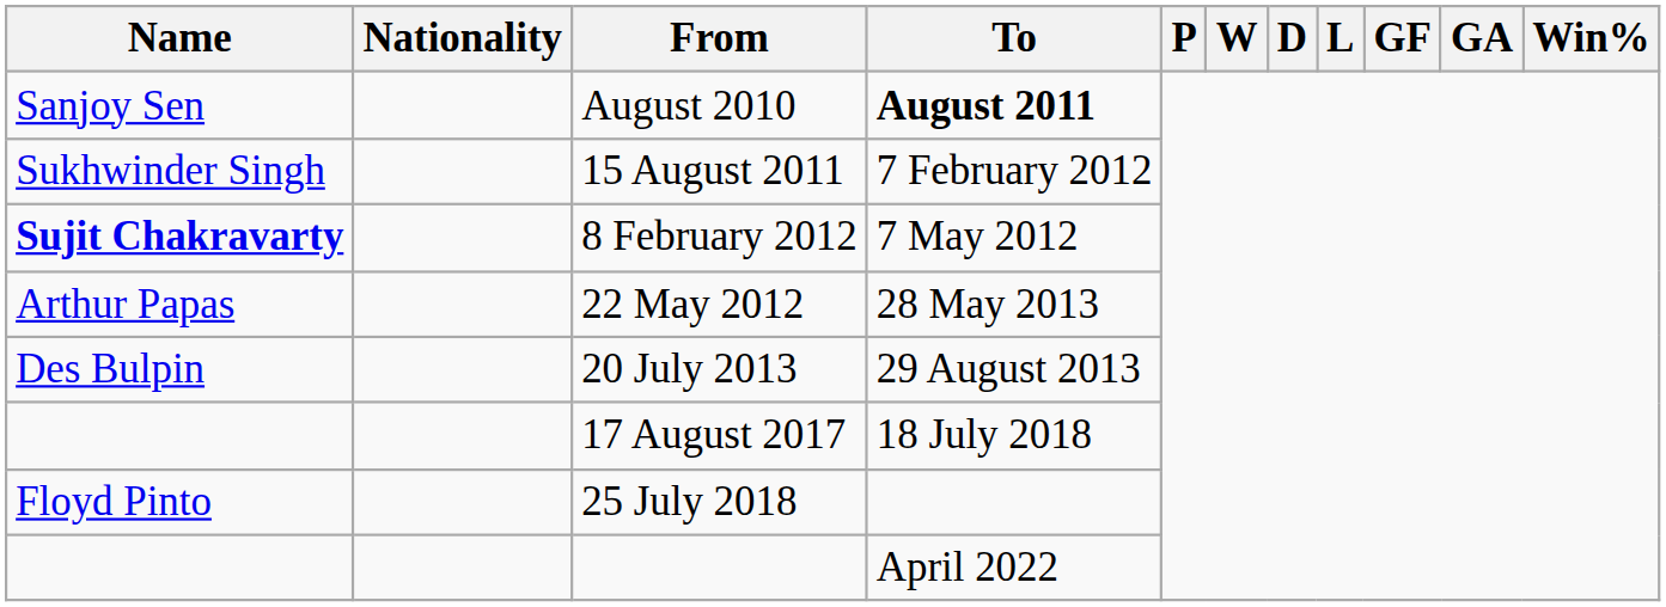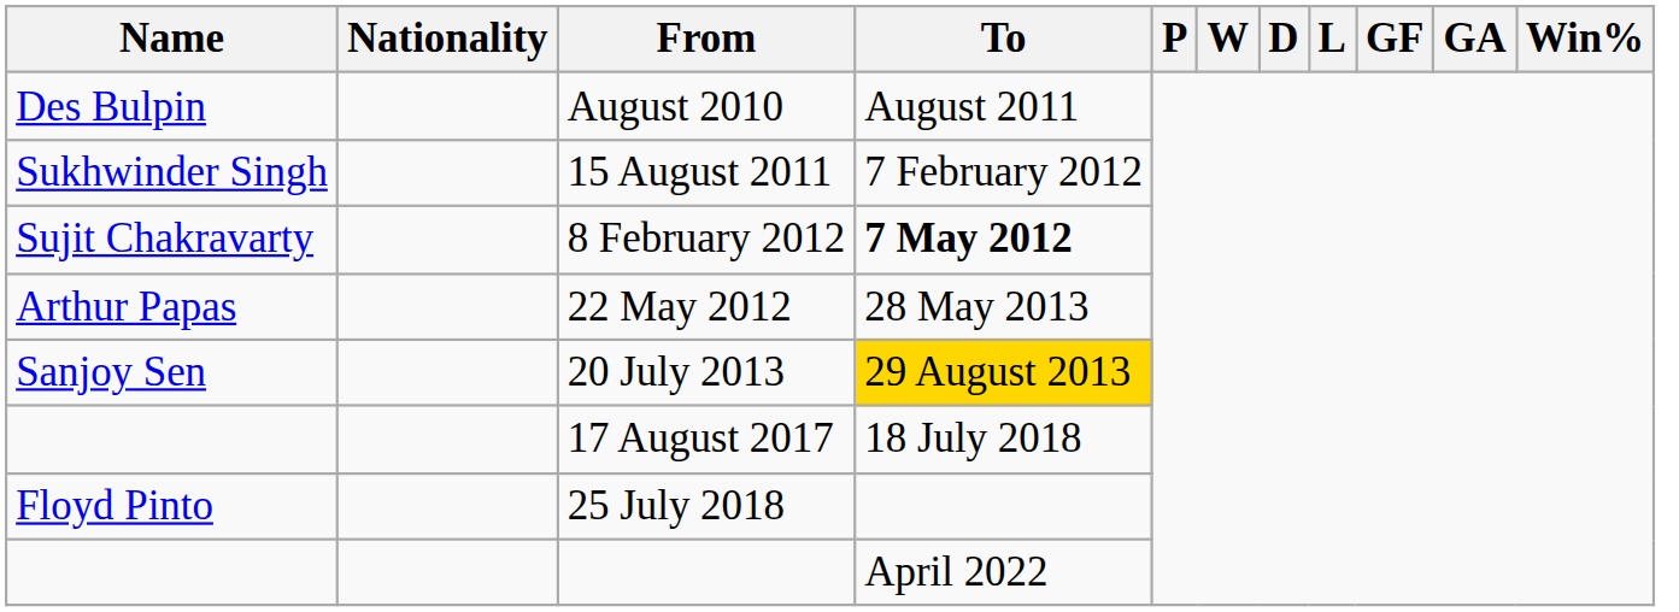August 2010 | Name: Sanjoy Sen -> Des Bulpin
August 2010 | To: bold -> normal
8 February 2012 | Name: bold -> normal
8 February 2012 | To: normal -> bold
20 July 2013 | Name: Des Bulpin -> Sanjoy Sen
20 July 2013 | To: no background -> gold background
